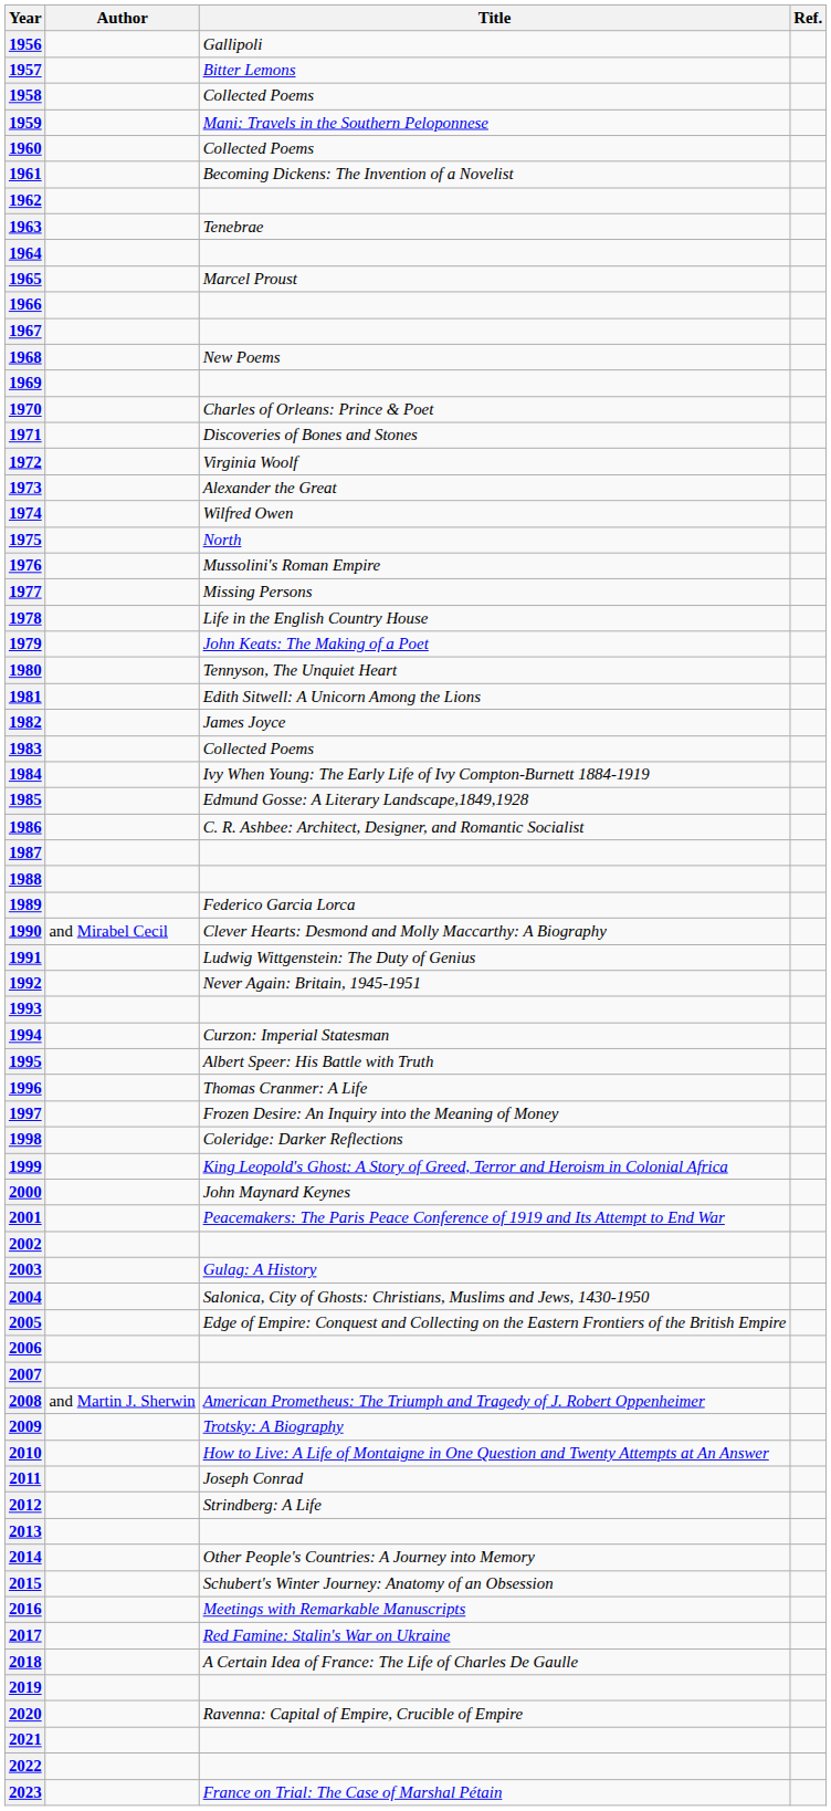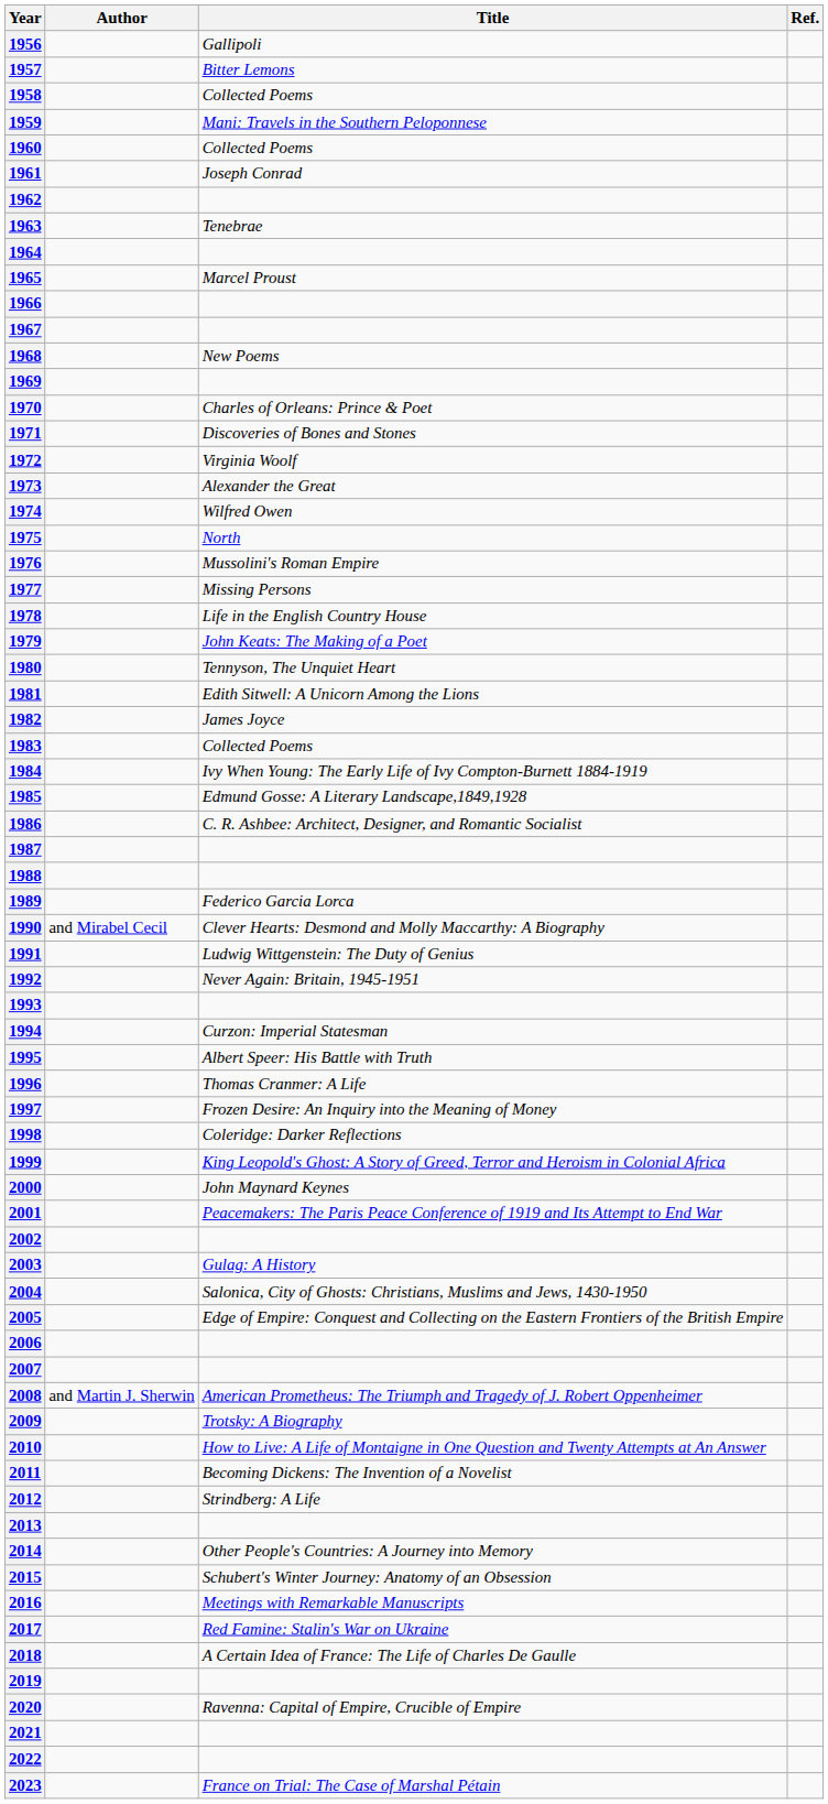1961 | Title: Becoming Dickens: The Invention of a Novelist -> Joseph Conrad
2011 | Title: Joseph Conrad -> Becoming Dickens: The Invention of a Novelist
